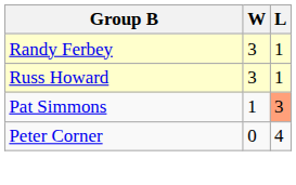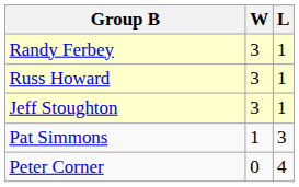+ row: Jeff Stoughton | 3 | 1
Pat Simmons | L: lightsalmon background -> no background
